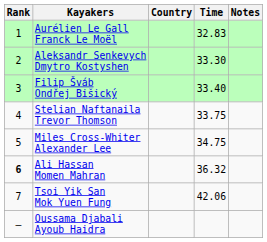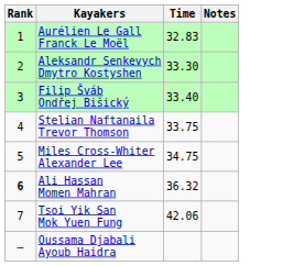- column: Country
